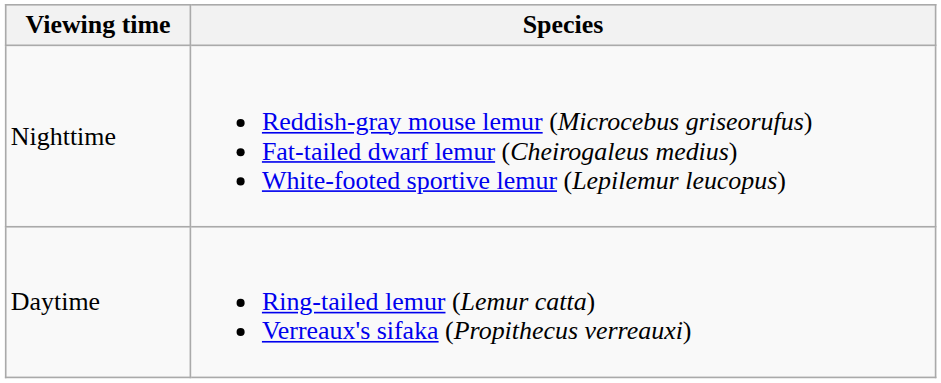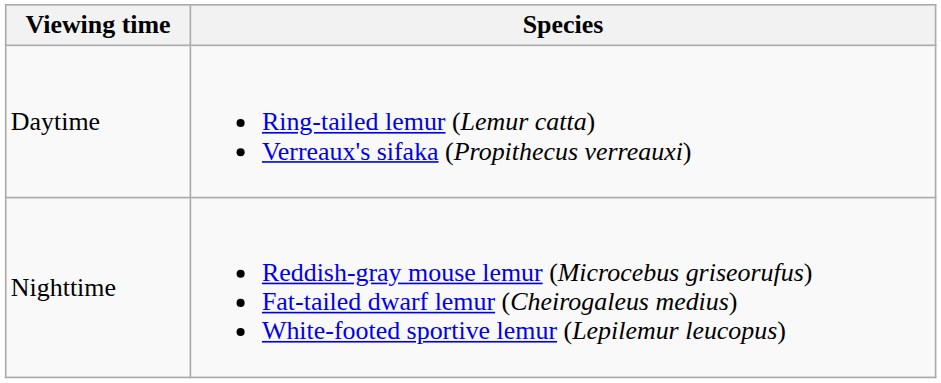rows swapped: Daytime <-> Nighttime
